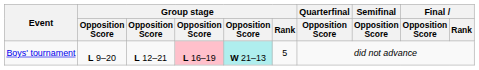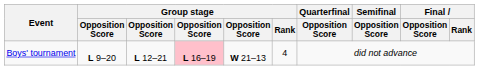Boys' tournament | column 5: paleturquoise background -> no background
Boys' tournament | Group stage / Rank: 5 -> 4
